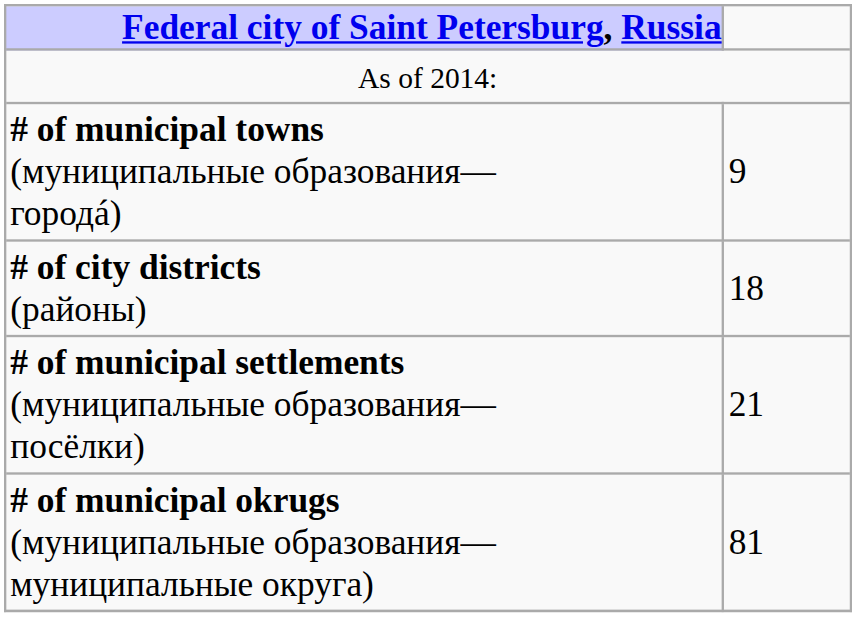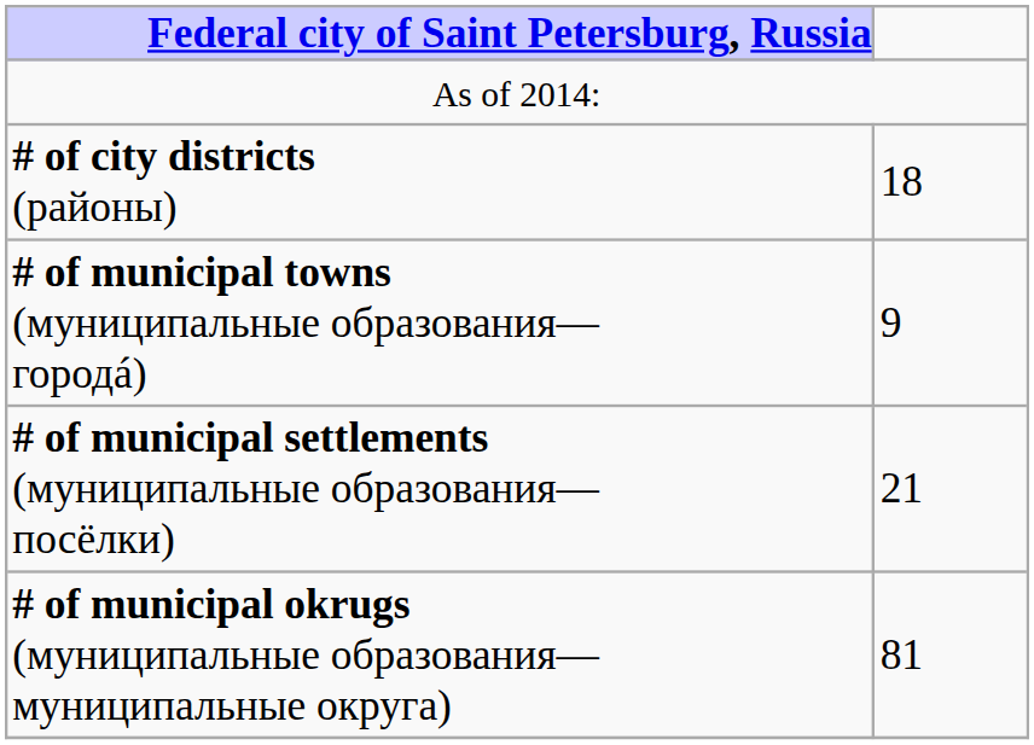rows swapped: # of city districts (районы) <-> # of municipal towns (муниципальные образования— городá)
